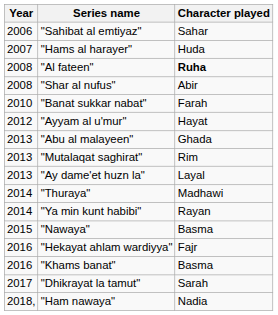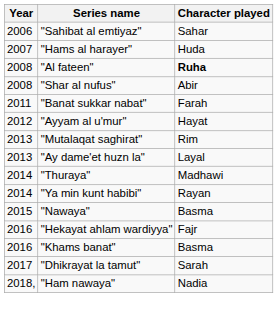"Banat sukkar nabat" | Year: 2010 -> 2011
- row: 2013 | "Abu al malayeen" | Ghada
